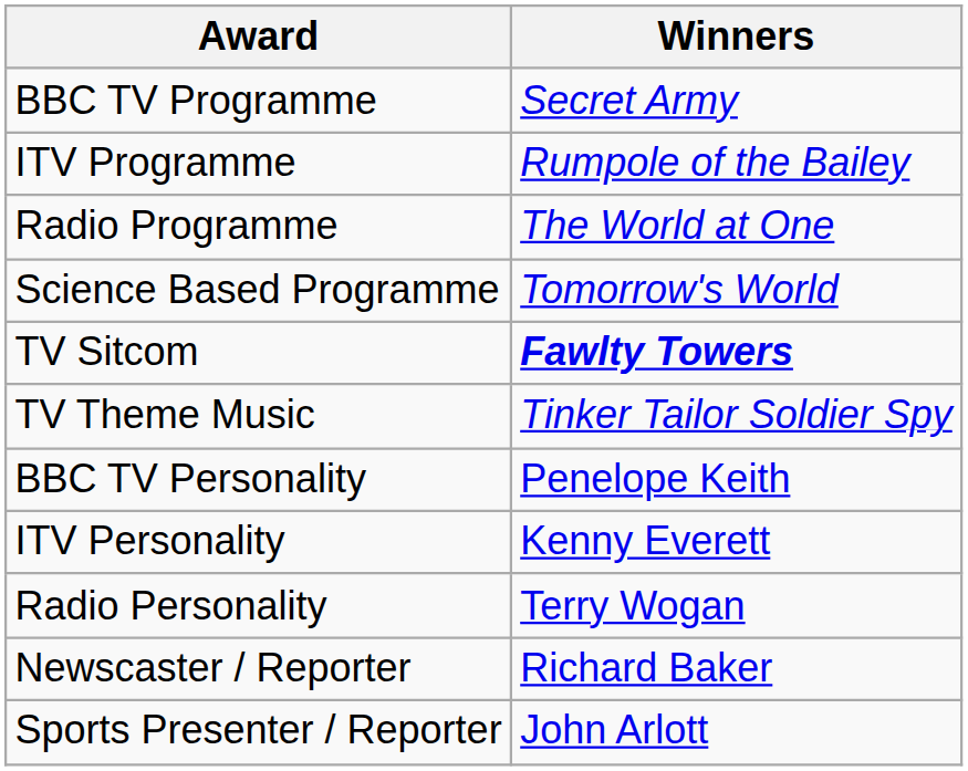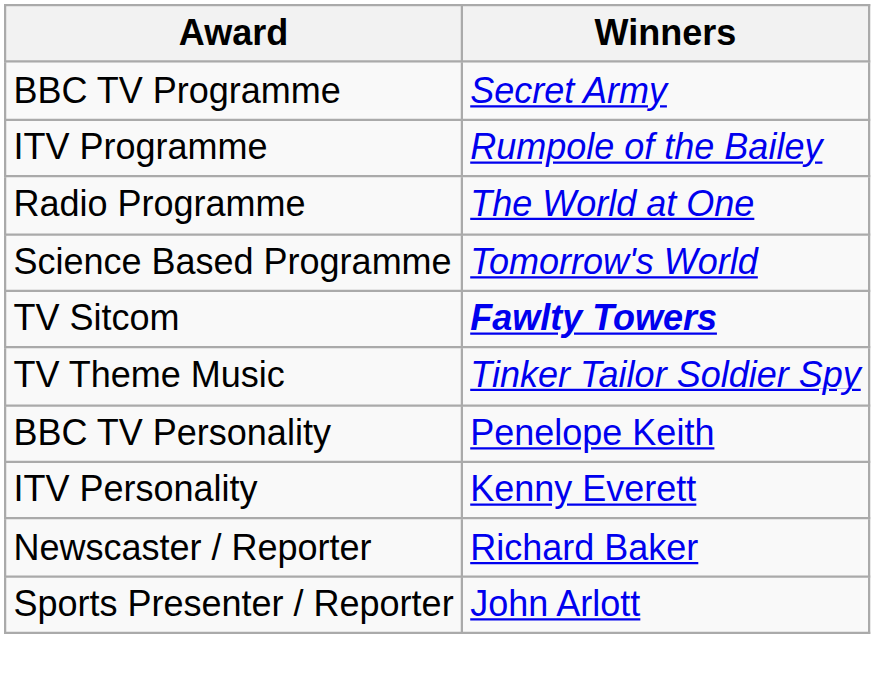- row: Radio Personality | Terry Wogan
